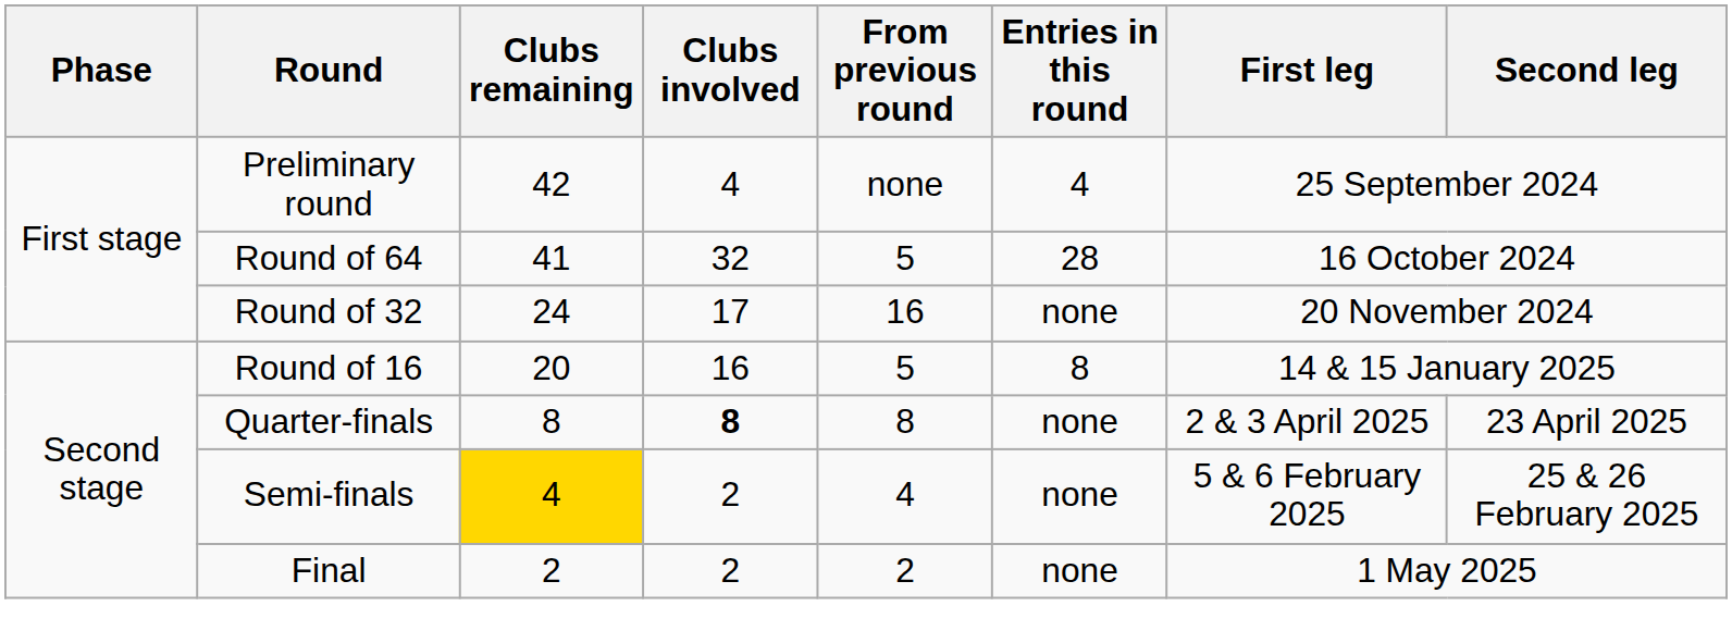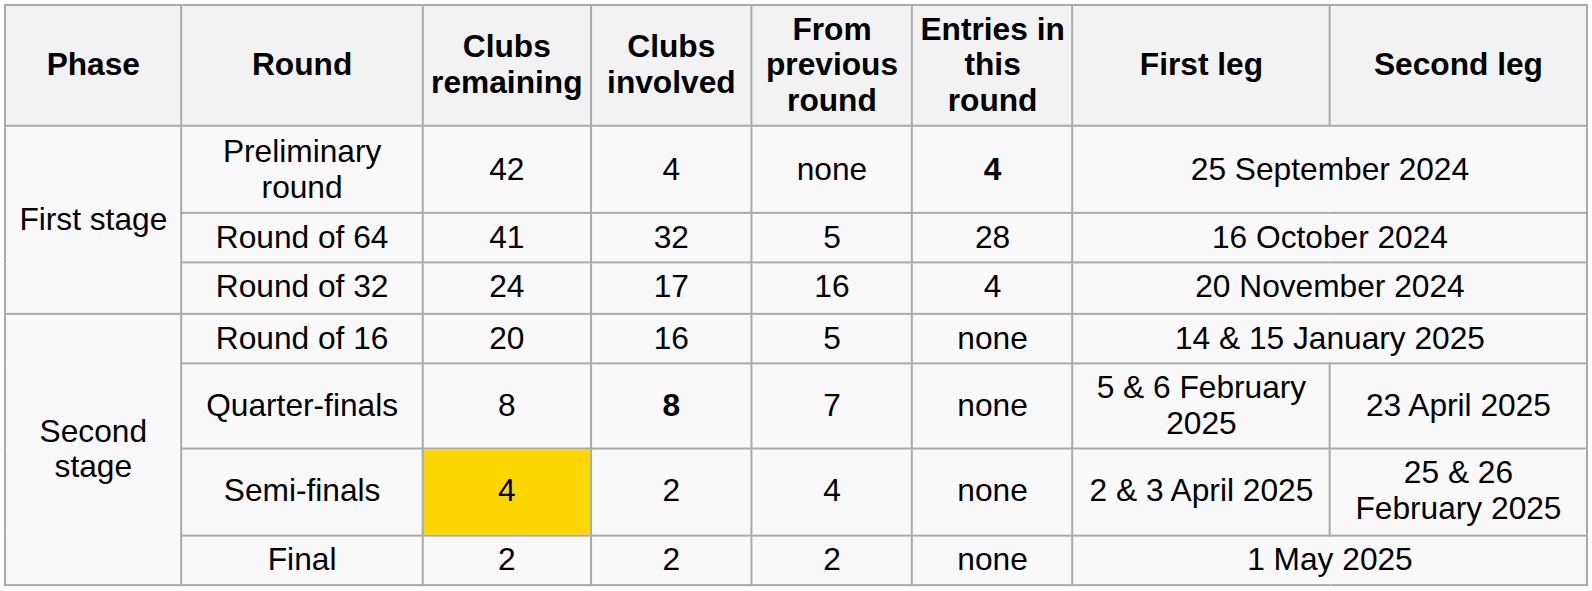Preliminary round | Entries in this round: normal -> bold
Round of 32 | Entries in this round: none -> 4
Round of 16 | Entries in this round: 8 -> none
Quarter-finals | From previous round: 8 -> 7
Quarter-finals | First leg: 2 & 3 April 2025 -> 5 & 6 February 2025
Semi-finals | First leg: 5 & 6 February 2025 -> 2 & 3 April 2025
